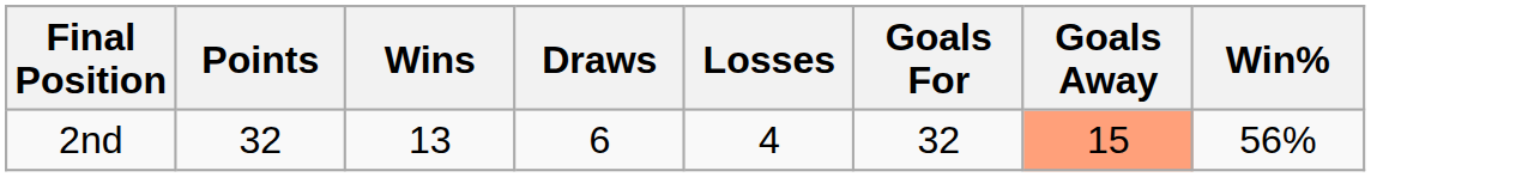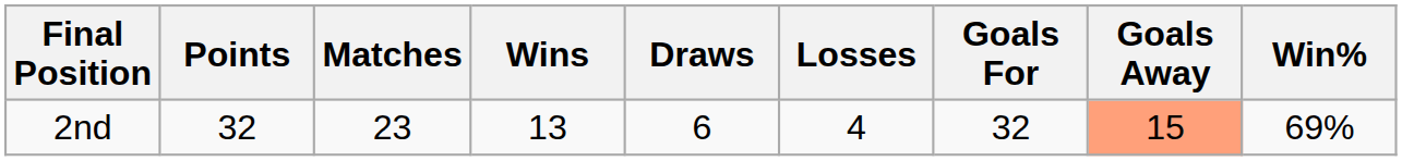+ column: Matches | 23
2nd | Win%: 56% -> 69%
